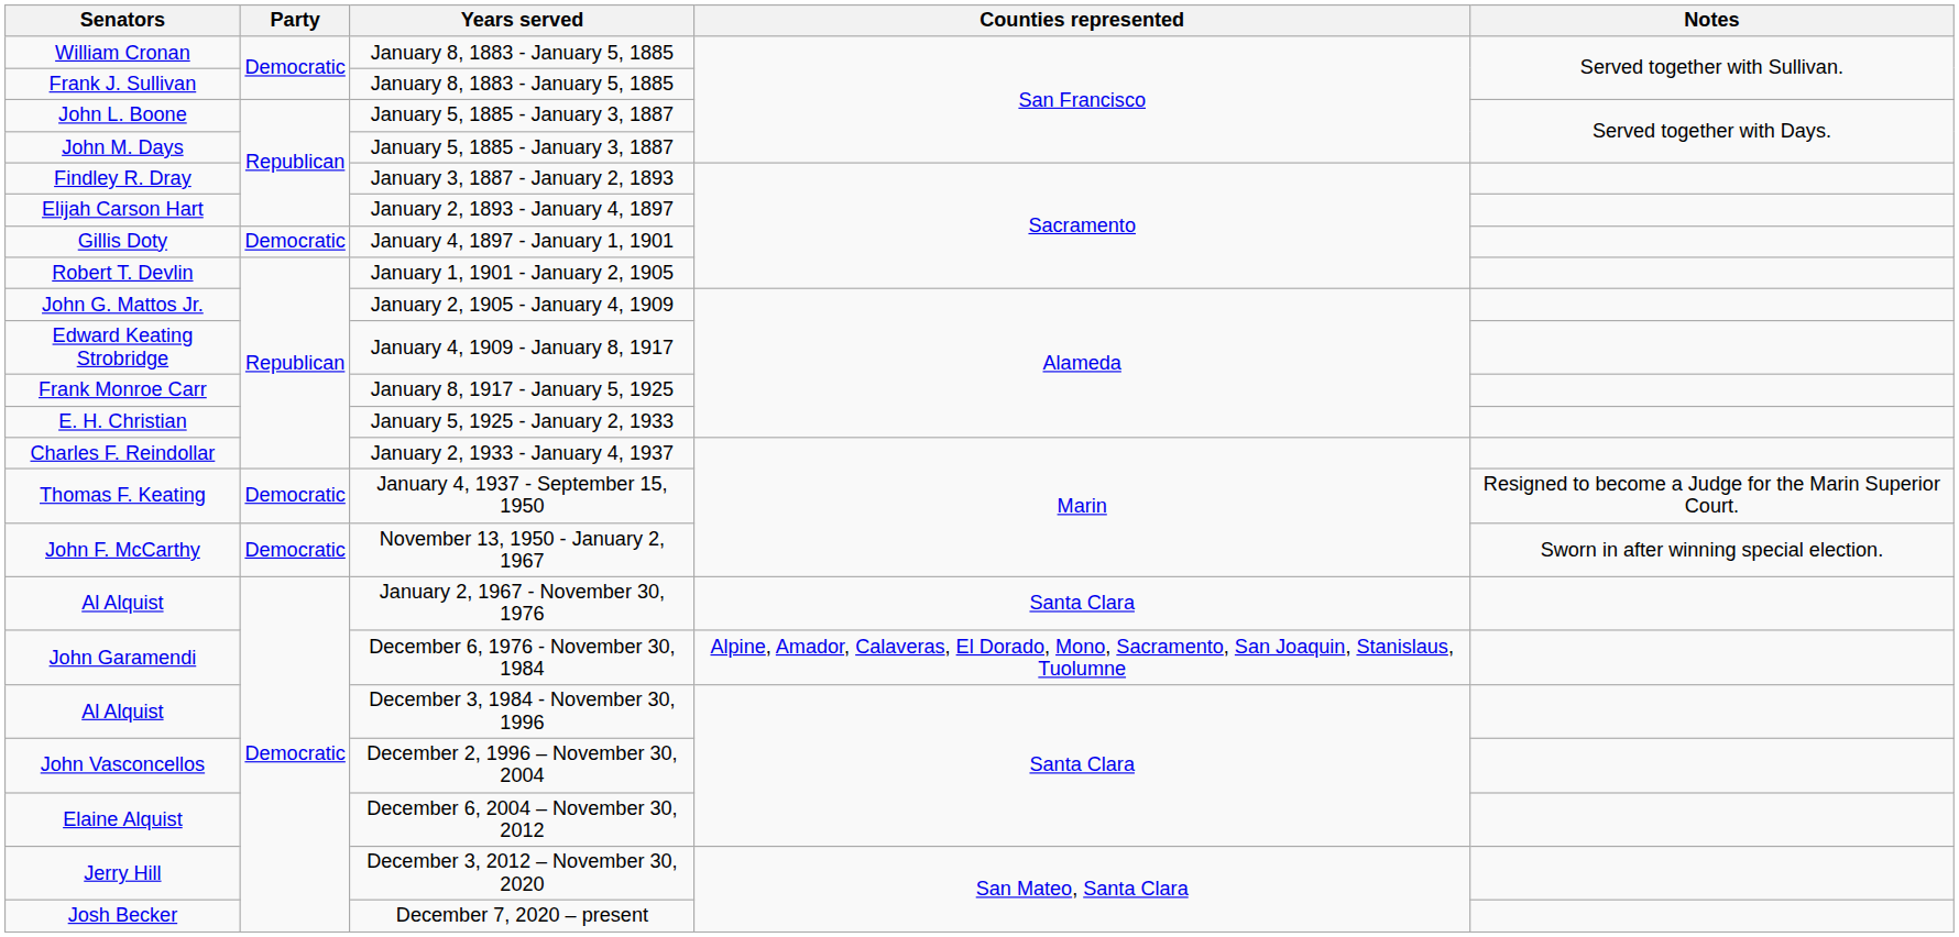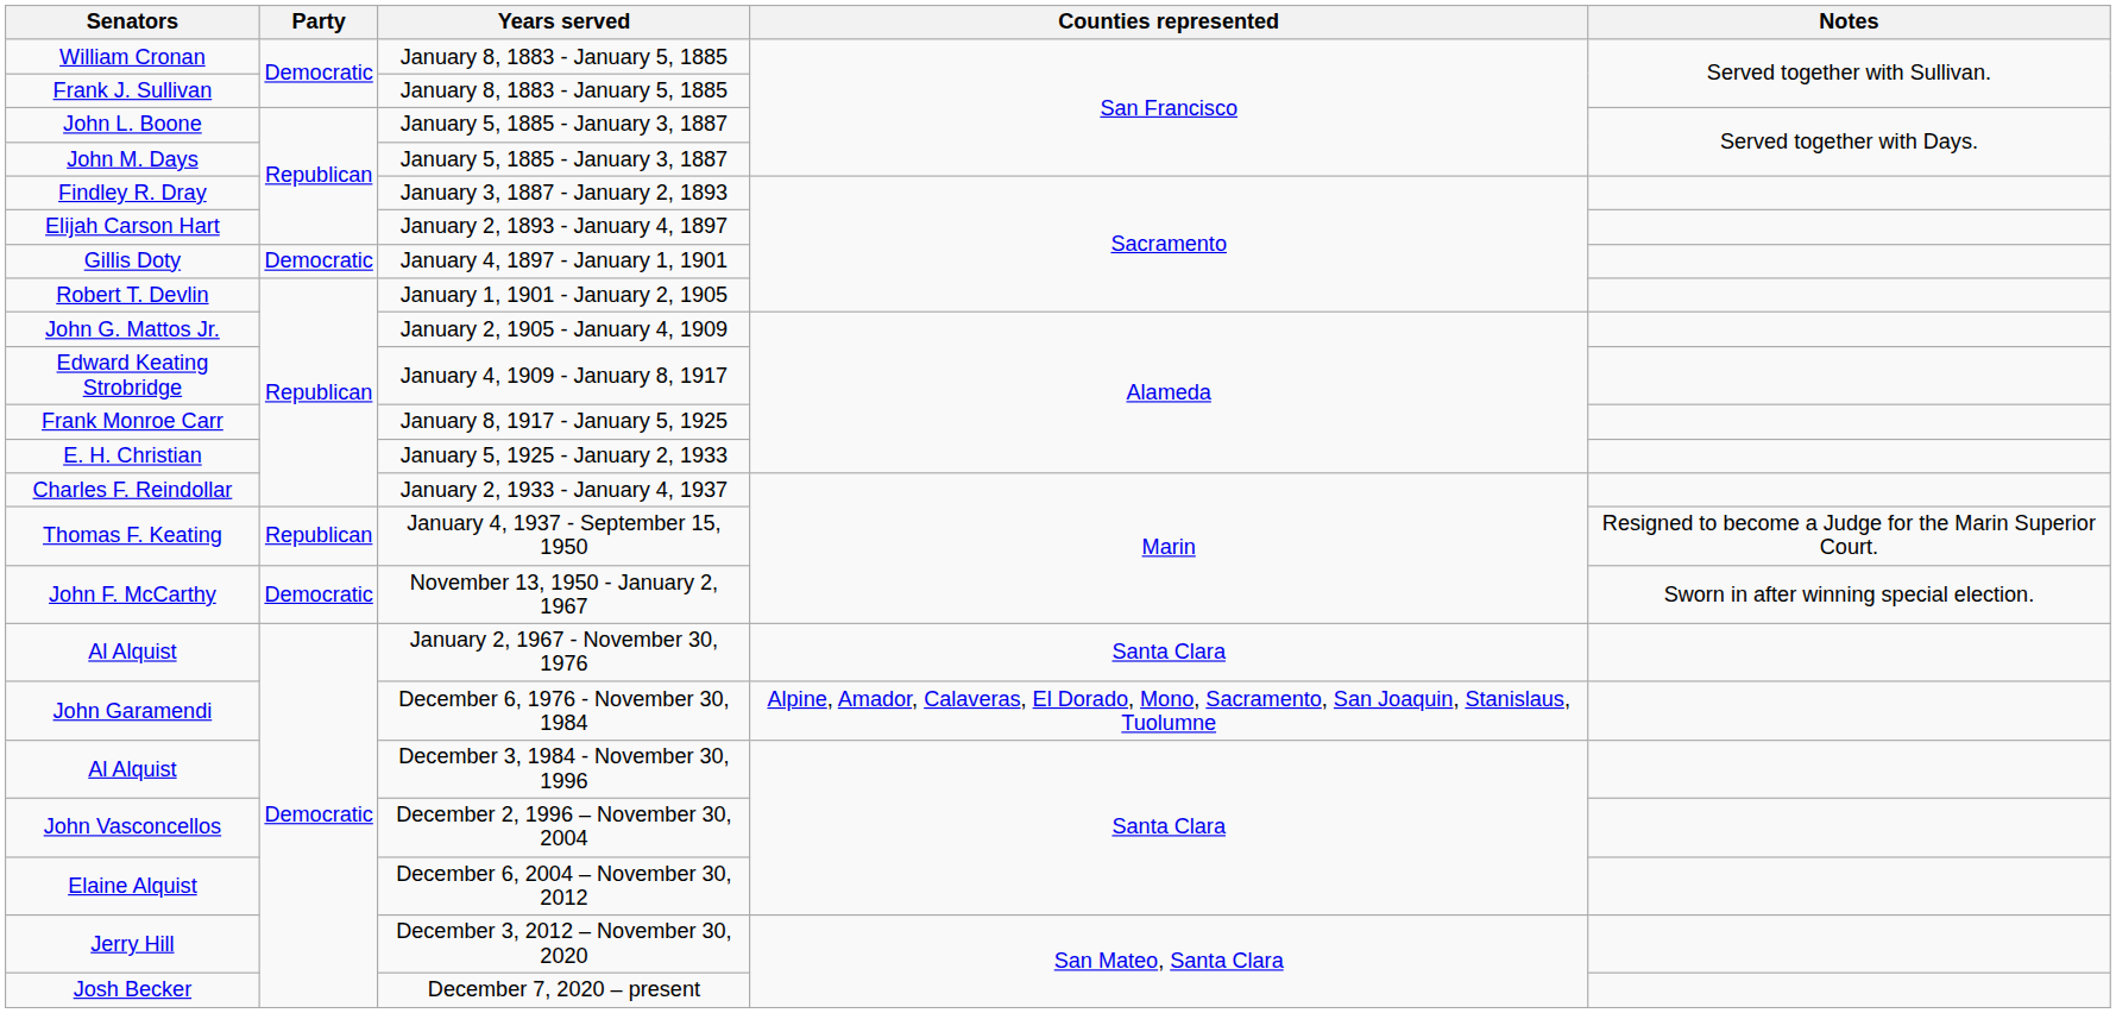Thomas F. Keating | Party: Democratic -> Republican
